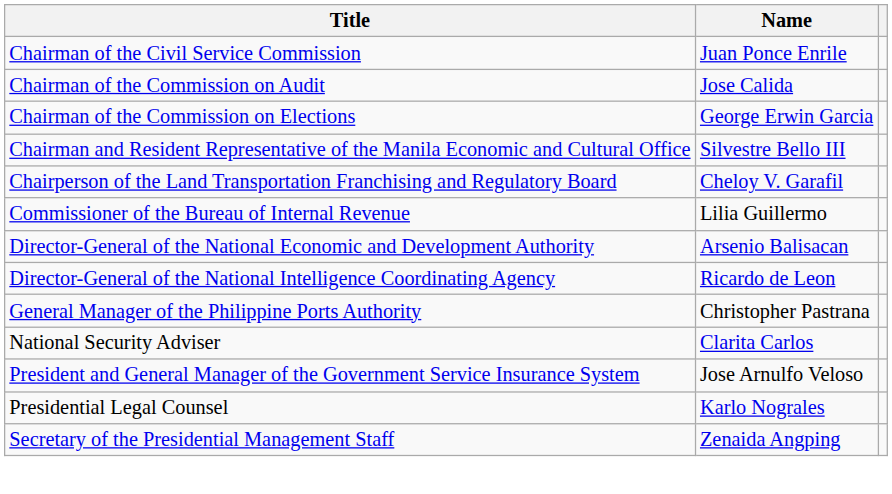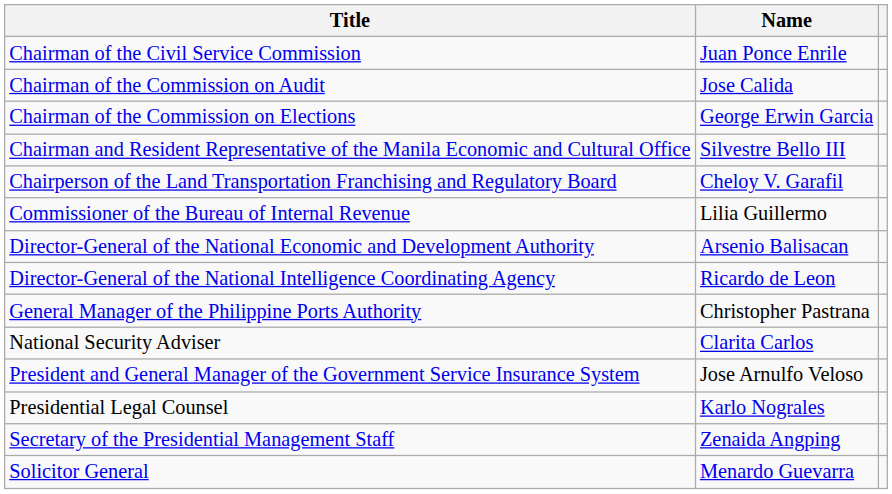+ row: Solicitor General | Menardo Guevarra
